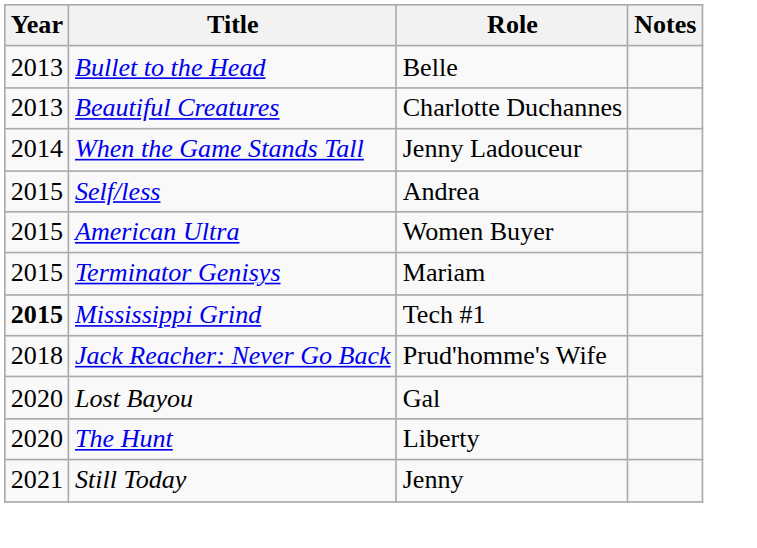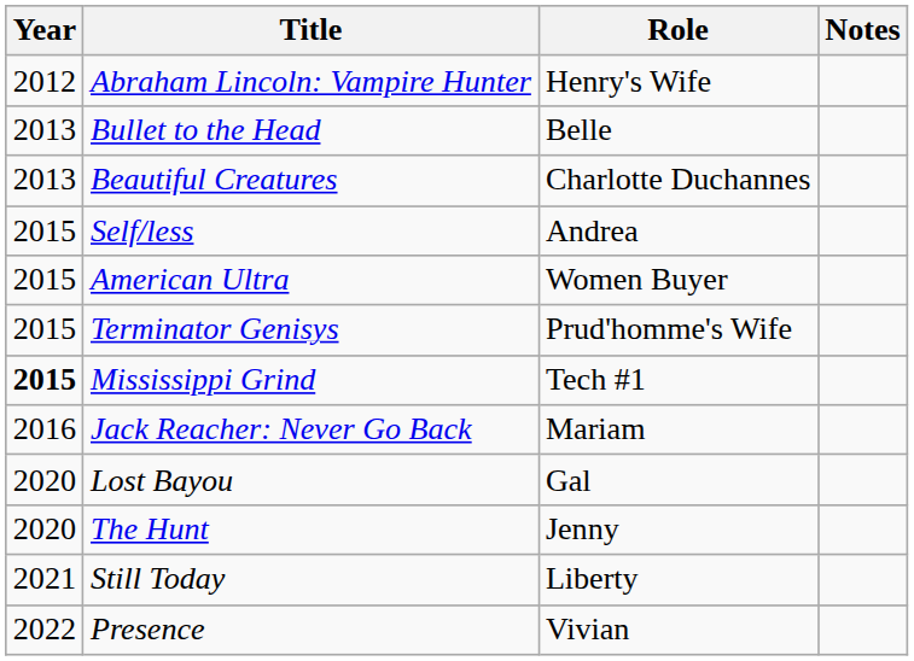+ row: 2012 | Abraham Lincoln: Vampire Hunter | Henry's Wife
- row: 2014 | When the Game Stands Tall | Jenny Ladouceur
Terminator Genisys | Role: Mariam -> Prud'homme's Wife
Jack Reacher: Never Go Back | Year: 2018 -> 2016
Jack Reacher: Never Go Back | Role: Prud'homme's Wife -> Mariam
The Hunt | Role: Liberty -> Jenny
Still Today | Role: Jenny -> Liberty
+ row: 2022 | Presence | Vivian
